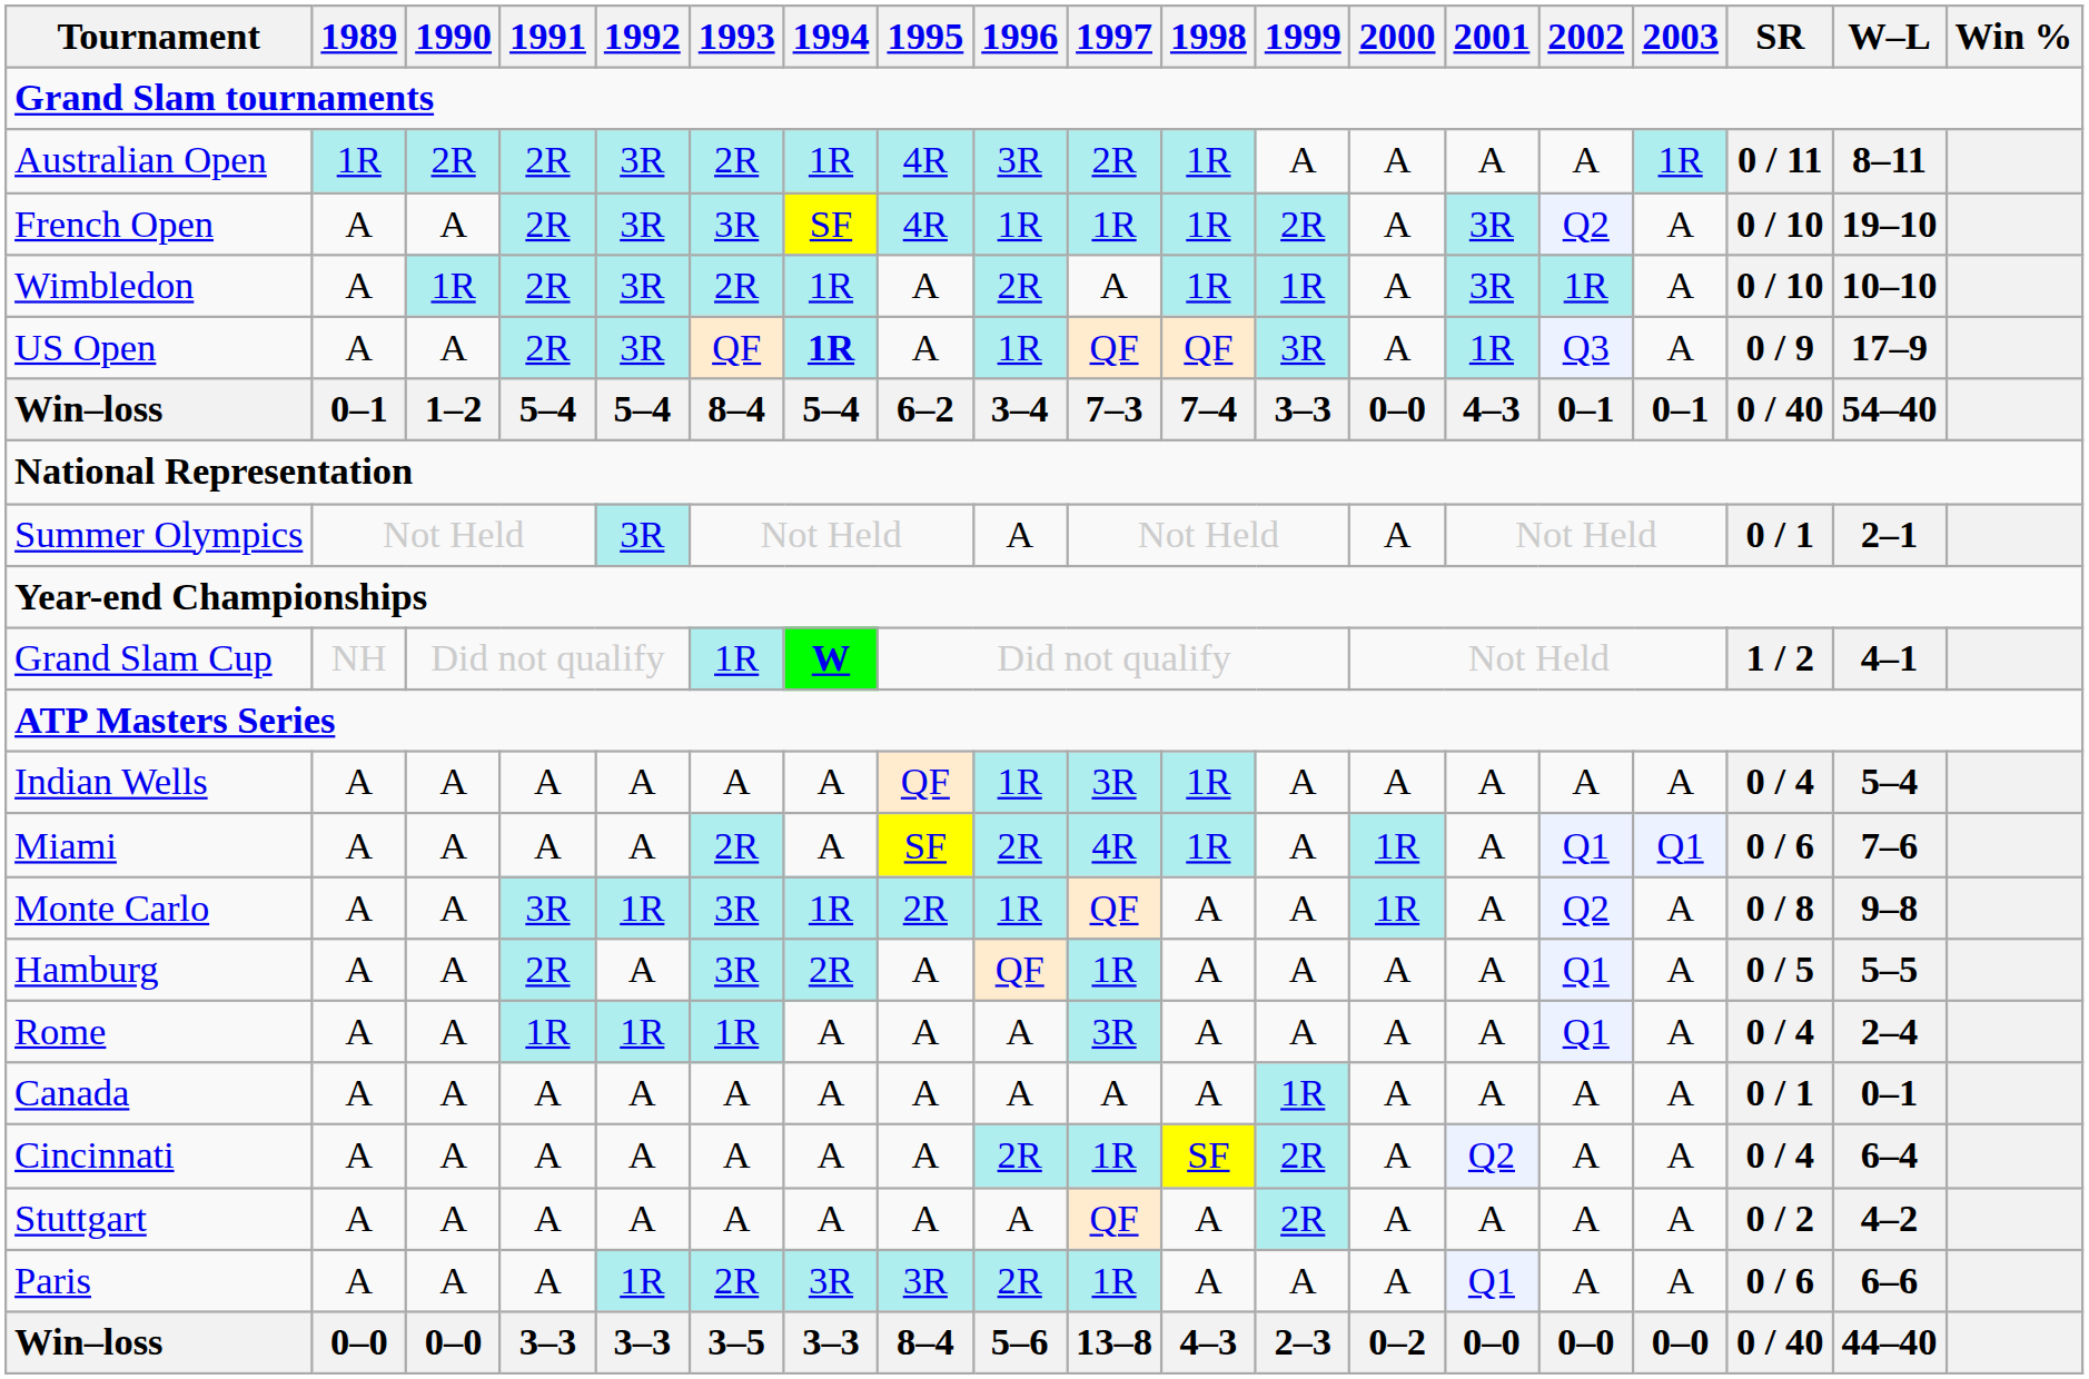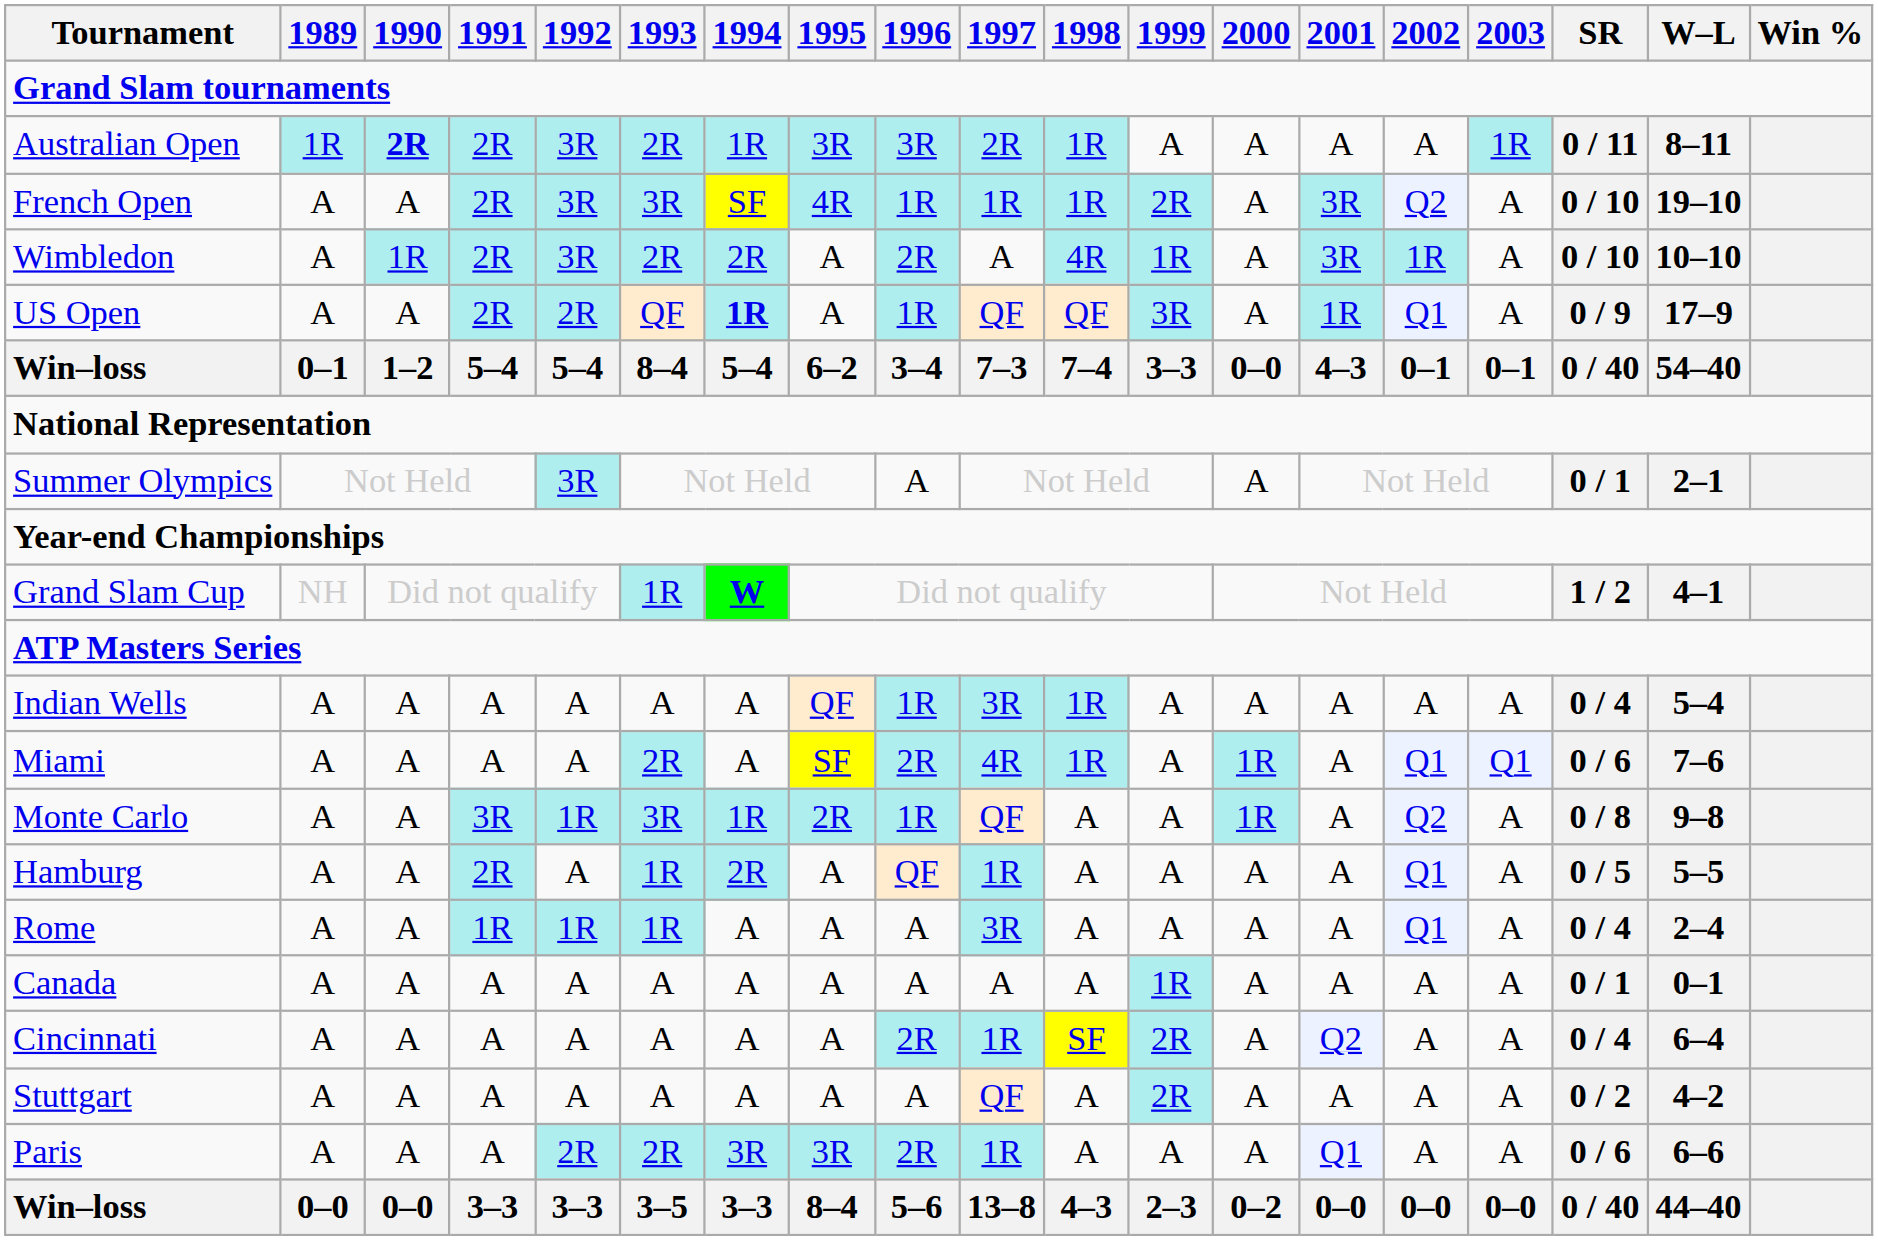Australian Open | 1990: normal -> bold
Australian Open | 1995: 4R -> 3R
Wimbledon | 1994: 1R -> 2R
Wimbledon | 1998: 1R -> 4R
US Open | 1992: 3R -> 2R
US Open | 2002: Q3 -> Q1
Hamburg | 1993: 3R -> 1R
Paris | 1992: 1R -> 2R
